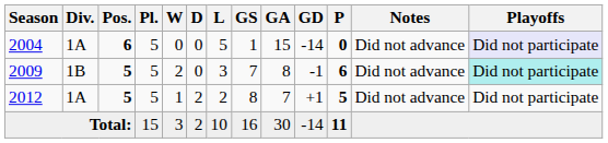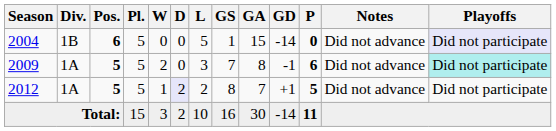2004 | Div.: 1A -> 1B
2009 | Div.: 1B -> 1A
2012 | D: no background -> lavender background
